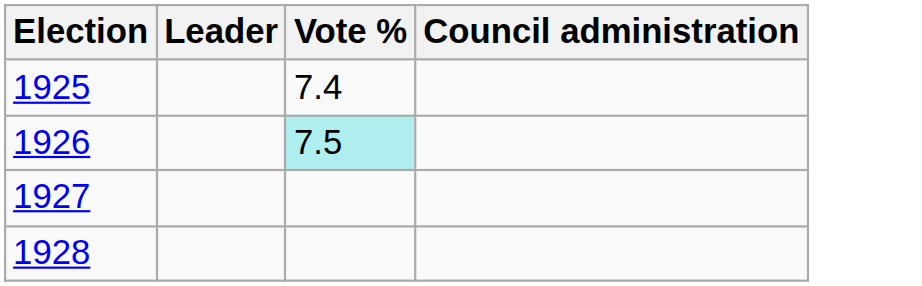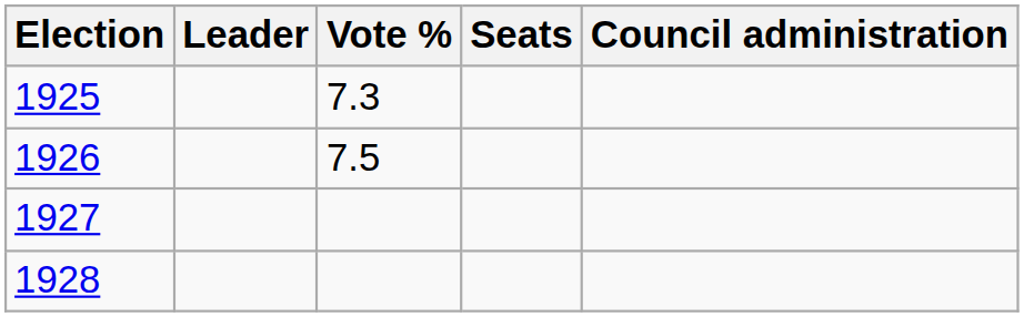+ column: Seats
1925 | Vote %: 7.4 -> 7.3
1926 | Vote %: paleturquoise background -> no background
